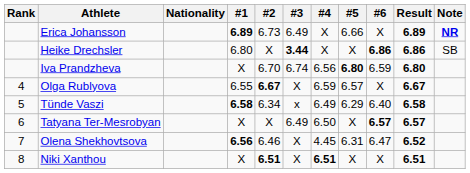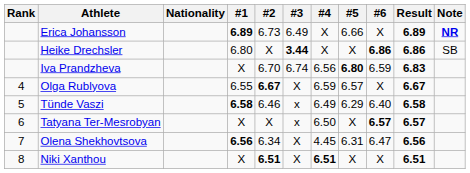Iva Prandzheva | Result: 6.80 -> 6.83
Tünde Vaszi | #2: 6.34 -> 6.46
Tatyana Ter-Mesrobyan | #3: 6.49 -> x
Olena Shekhovtsova | #2: 6.46 -> 6.34
Olena Shekhovtsova | Result: 6.52 -> 6.56
